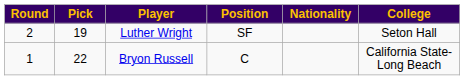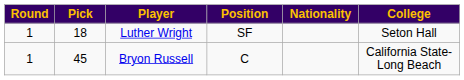Luther Wright | Round: 2 -> 1
Luther Wright | Pick: 19 -> 18
Bryon Russell | Pick: 22 -> 45
